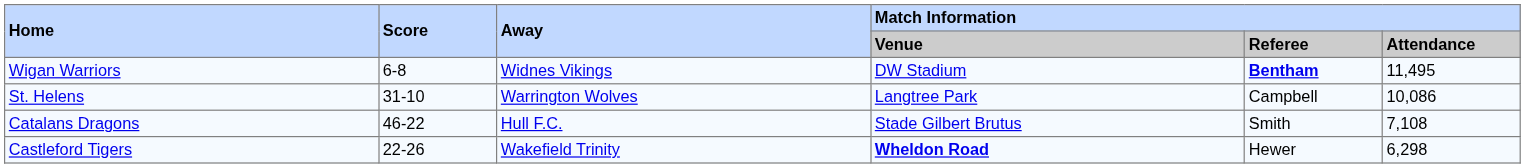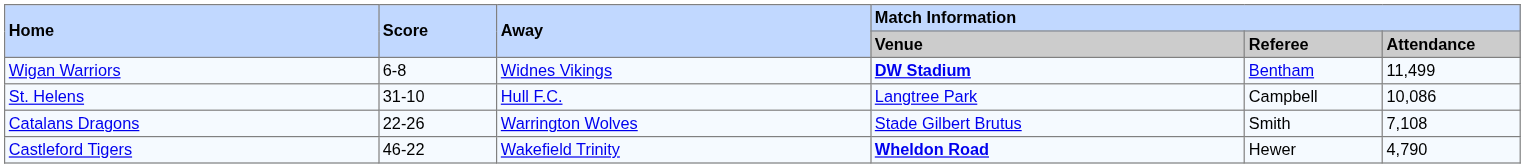Wigan Warriors | Match Information / Venue: normal -> bold
Wigan Warriors | Match Information / Referee: bold -> normal
Wigan Warriors | Match Information / Attendance: 11,495 -> 11,499
St. Helens | Away: Warrington Wolves -> Hull F.C.
Catalans Dragons | Score: 46-22 -> 22-26
Catalans Dragons | Away: Hull F.C. -> Warrington Wolves
Castleford Tigers | Score: 22-26 -> 46-22
Castleford Tigers | Match Information / Attendance: 6,298 -> 4,790
